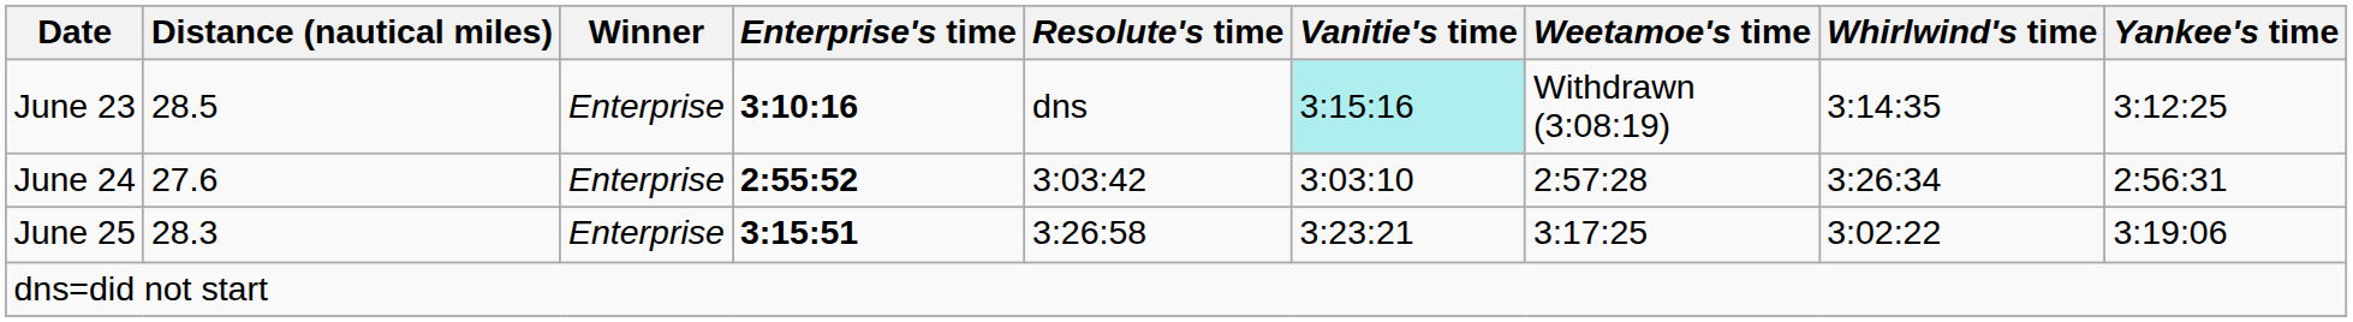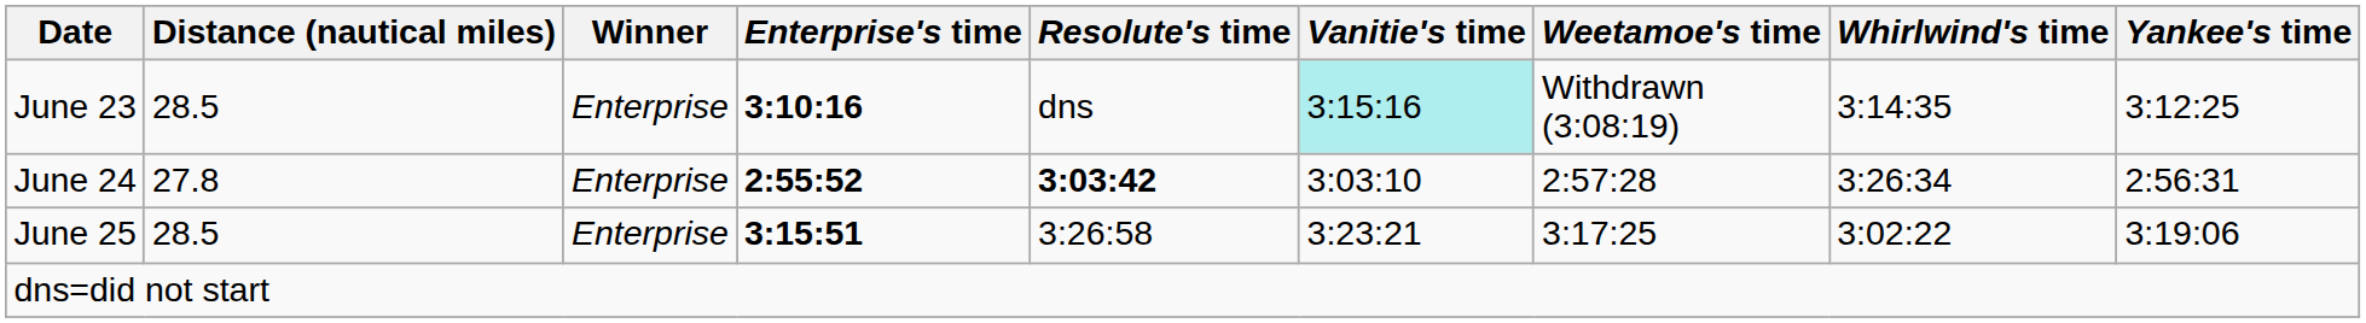June 24 | Distance (nautical miles): 27.6 -> 27.8
June 24 | Resolute's time: normal -> bold
June 25 | Distance (nautical miles): 28.3 -> 28.5
